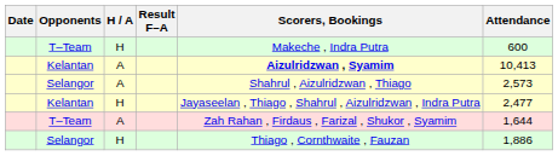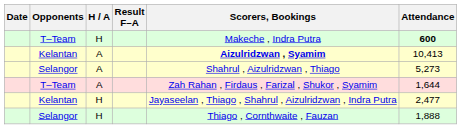T–Team / H | Attendance: normal -> bold
Selangor / A | Attendance: 2,573 -> 5,273
rows swapped: T–Team / A <-> Kelantan / H
Selangor / H | Attendance: 1,886 -> 1,888
